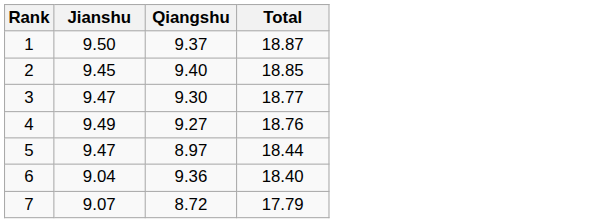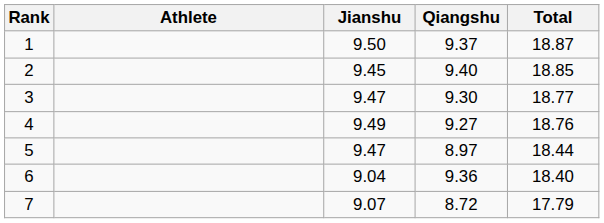+ column: Athlete
